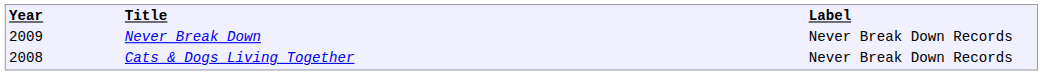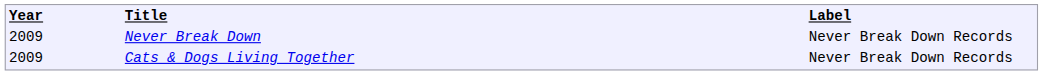Cats & Dogs Living Together | column 1: 2008 -> 2009
